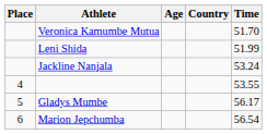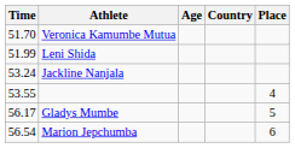columns swapped: Place <-> Time
